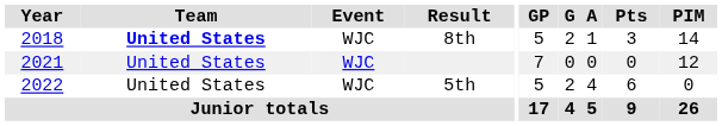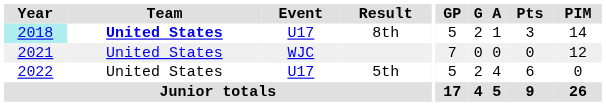8th | Year: no background -> paleturquoise background
8th | Event: WJC -> U17
5th | Event: WJC -> U17
